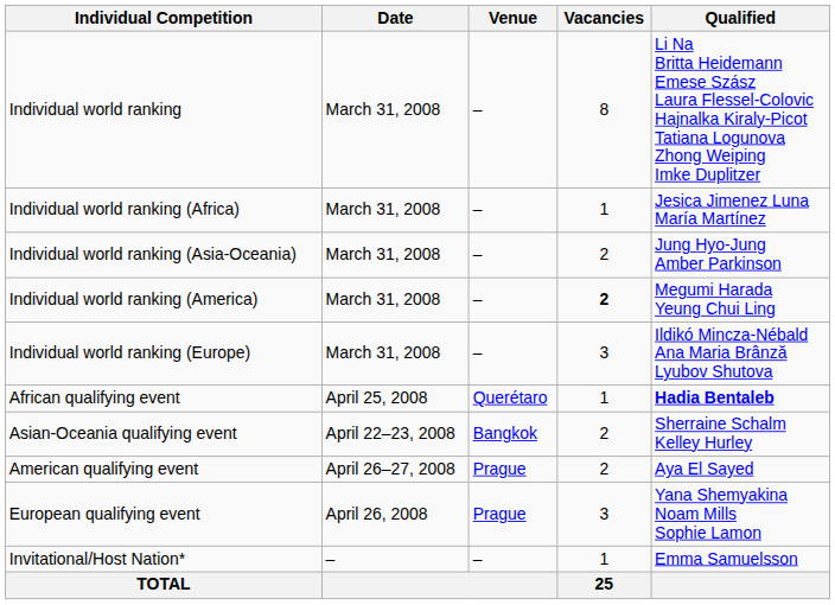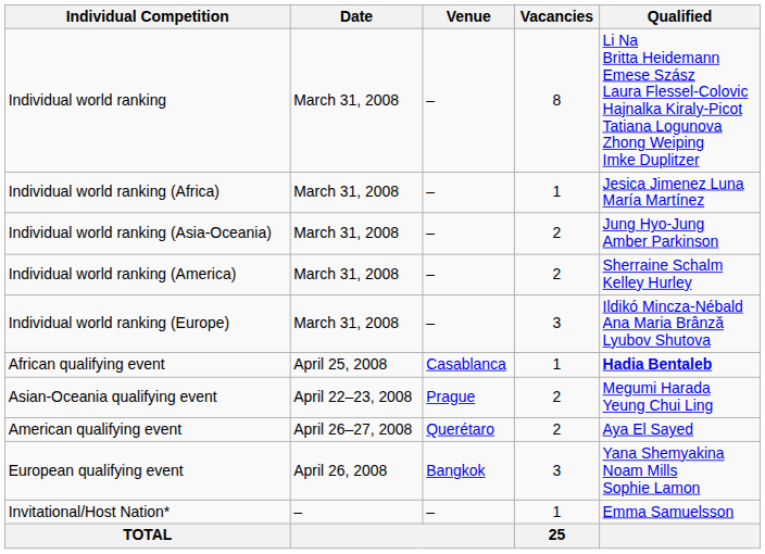Individual world ranking (America) | Vacancies: bold -> normal
Individual world ranking (America) | Qualified: Megumi Harada Yeung Chui Ling -> Sherraine Schalm Kelley Hurley
African qualifying event | Venue: Querétaro -> Casablanca
Asian-Oceania qualifying event | Venue: Bangkok -> Prague
Asian-Oceania qualifying event | Qualified: Sherraine Schalm Kelley Hurley -> Megumi Harada Yeung Chui Ling
American qualifying event | Venue: Prague -> Querétaro
European qualifying event | Venue: Prague -> Bangkok
